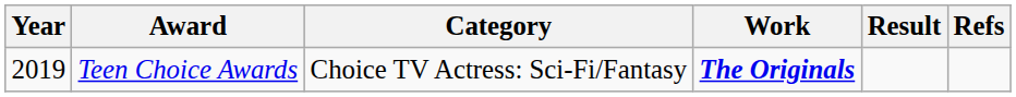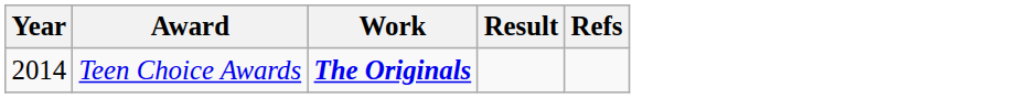- column: Category | Choice TV Actress: Sci-Fi/Fantasy
Teen Choice Awards | Year: 2019 -> 2014
